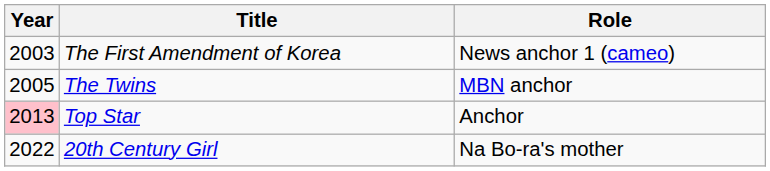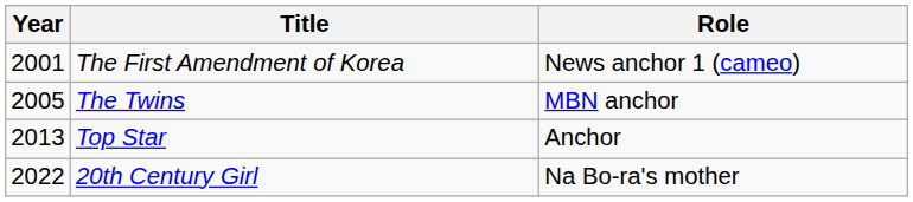The First Amendment of Korea | Year: 2003 -> 2001
Top Star | Year: pink background -> no background
